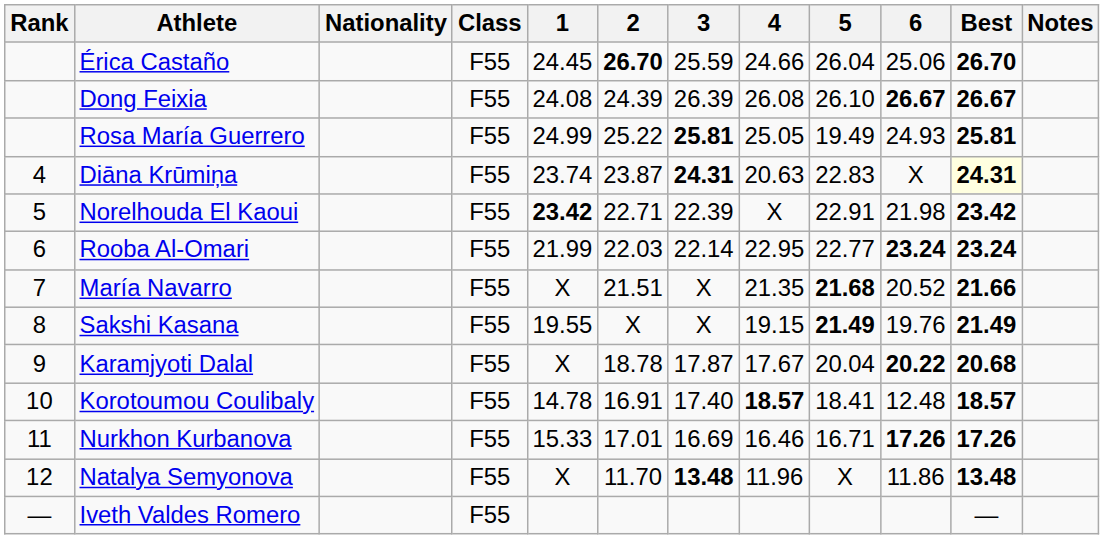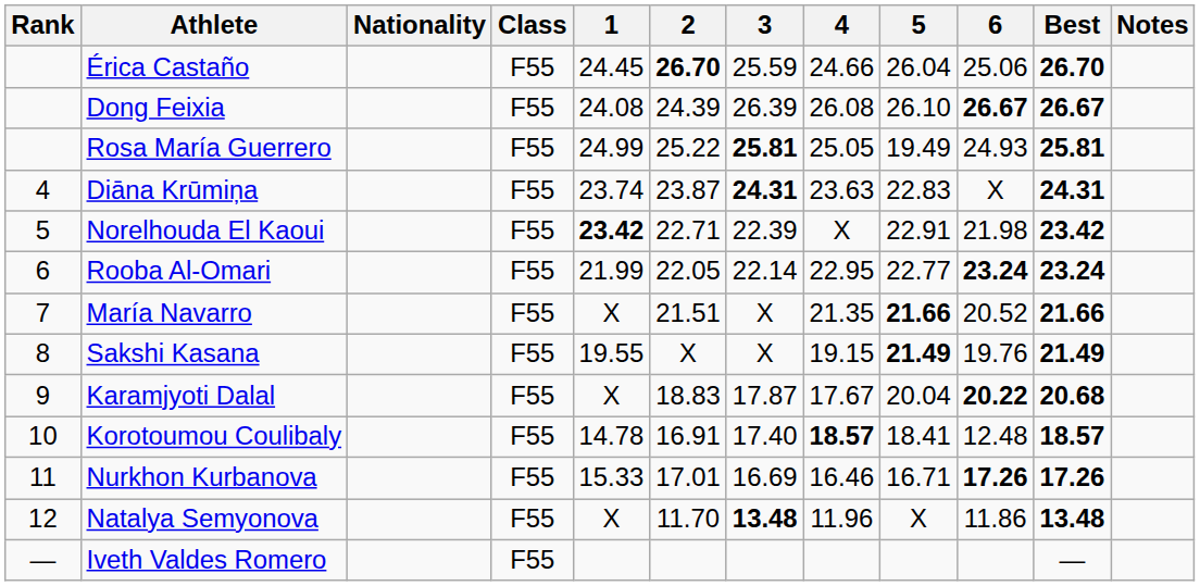Diāna Krūmiņa | 4: 20.63 -> 23.63
Diāna Krūmiņa | Best: lightyellow background -> no background
Rooba Al-Omari | 2: 22.03 -> 22.05
María Navarro | 5: 21.68 -> 21.66
Karamjyoti Dalal | 2: 18.78 -> 18.83
